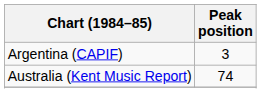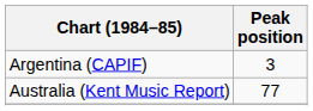Australia (Kent Music Report) | Peak position: 74 -> 77
